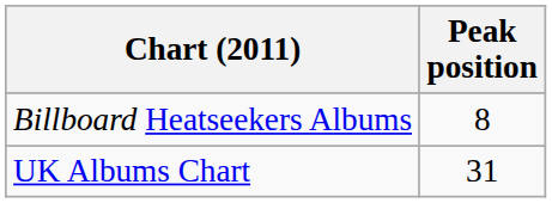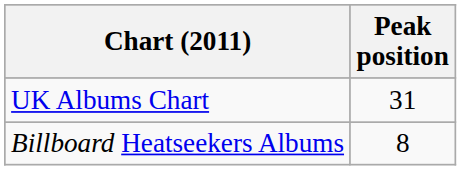rows swapped: Billboard Heatseekers Albums <-> UK Albums Chart
